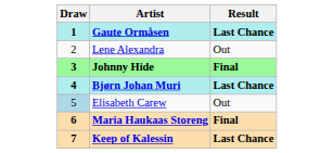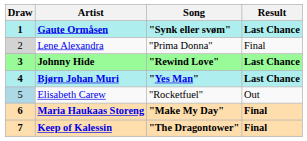+ column: Song | "Synk eller svøm" | "Prima Donna" | "Rewind Love" | "Yes Man" | "Rocketfuel" | "Make My Day" | "The Dragontower"
Lene Alexandra | Draw: no background -> lightgrey background
Lene Alexandra | Result: Out -> Final
Johnny Hide | Result: Final -> Last Chance
Keep of Kalessin | Result: Last Chance -> Final
